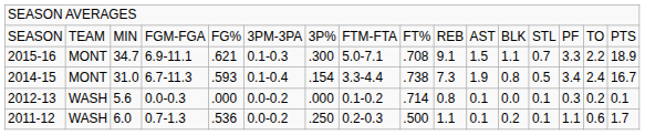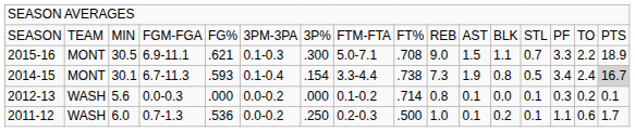2015-16 | column 3: 34.7 -> 30.5
2015-16 | column 10: 9.1 -> 9.0
2014-15 | column 3: 31.0 -> 30.1
2014-15 | column 16: no background -> lightgrey background
2011-12 | column 10: 1.1 -> 1.0
